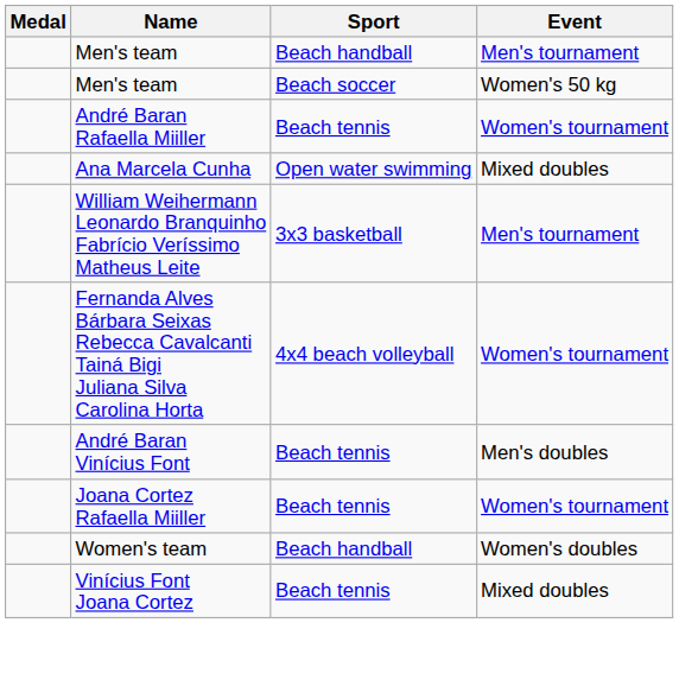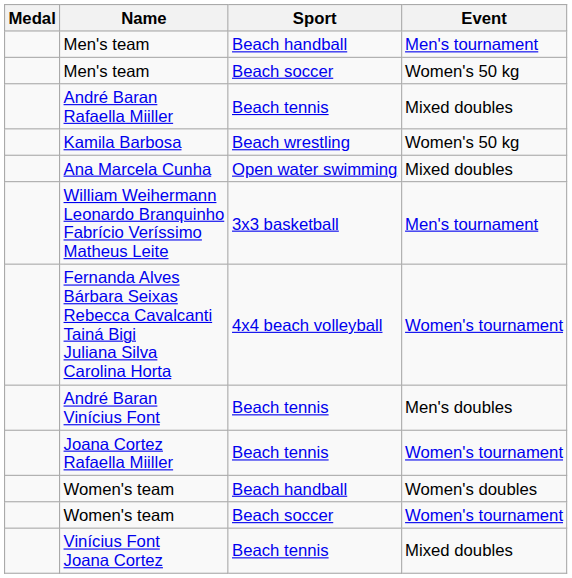André Baran Rafaella Miiller | Event: Women's tournament -> Mixed doubles
+ row: Kamila Barbosa | Beach wrestling | Women's 50 kg
+ row: Women's team | Beach soccer | Women's tournament
